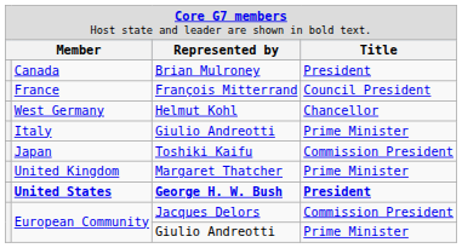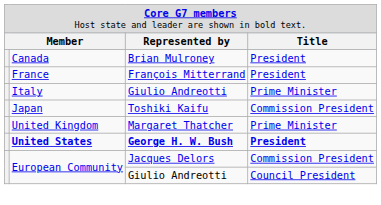France | column 4: Council President -> President
- row: West Germany | Helmut Kohl | Chancellor
European Community / Giulio Andreotti | column 4: Prime Minister -> Council President
